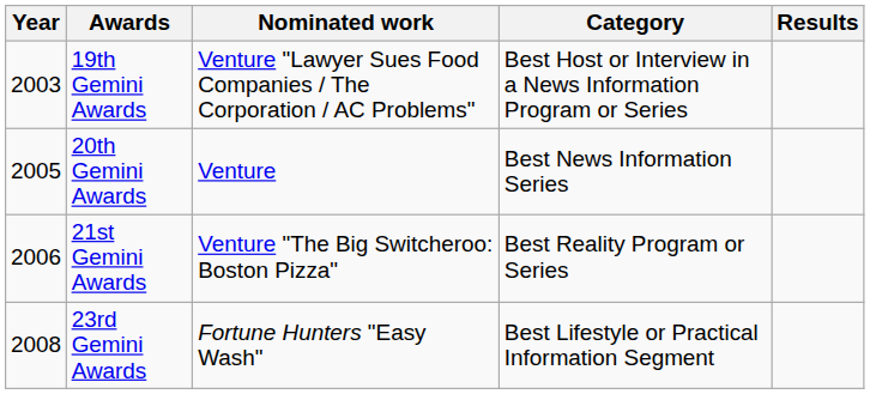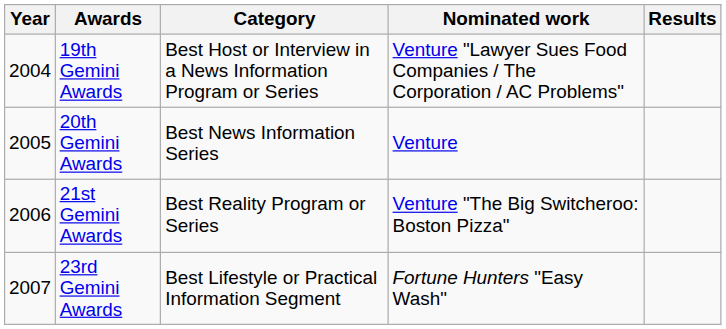columns swapped: Category <-> Nominated work
19th Gemini Awards | Year: 2003 -> 2004
23rd Gemini Awards | Year: 2008 -> 2007
